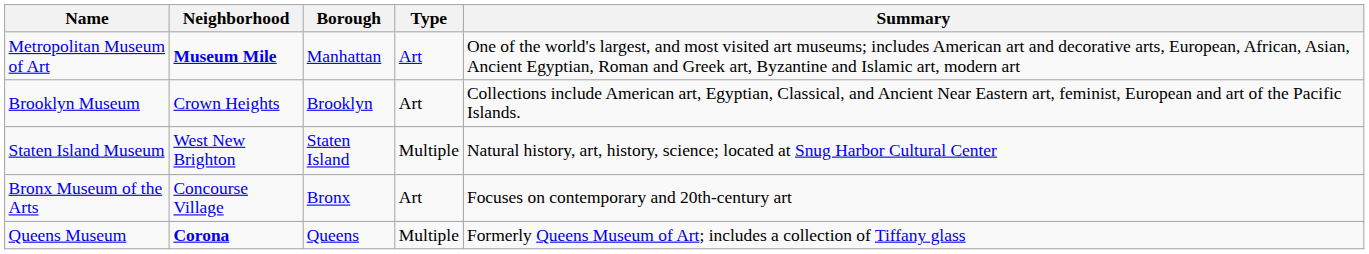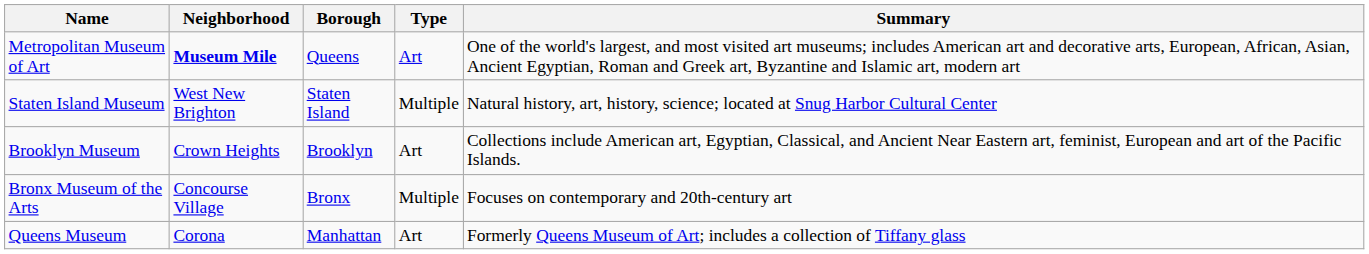Metropolitan Museum of Art | Borough: Manhattan -> Queens
rows swapped: Brooklyn Museum <-> Staten Island Museum
Bronx Museum of the Arts | Type: Art -> Multiple
Queens Museum | Neighborhood: bold -> normal
Queens Museum | Borough: Queens -> Manhattan
Queens Museum | Type: Multiple -> Art
